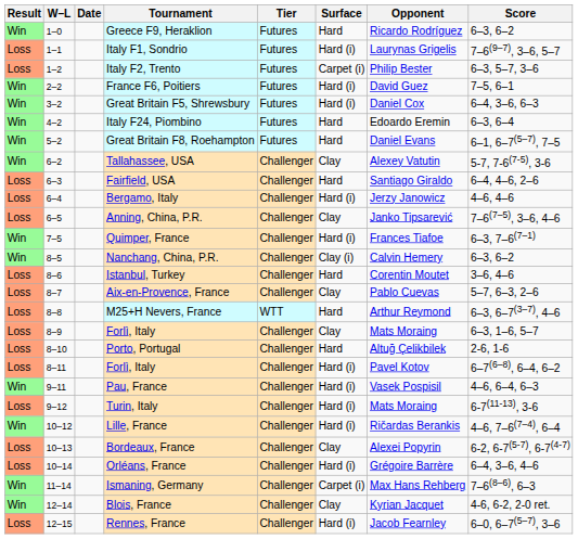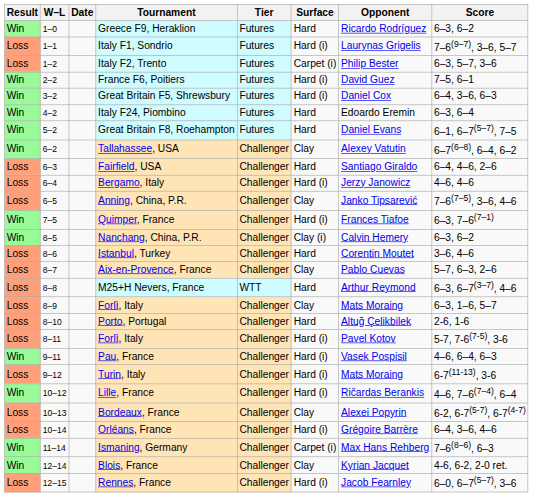Tallahassee, USA | Score: 5-7, 7-6(7-5), 3-6 -> 6–7(6–8), 6–4, 6–2
8–11 / Forlì, Italy | Score: 6–7(6–8), 6–4, 6–2 -> 5-7, 7-6(7-5), 3-6
